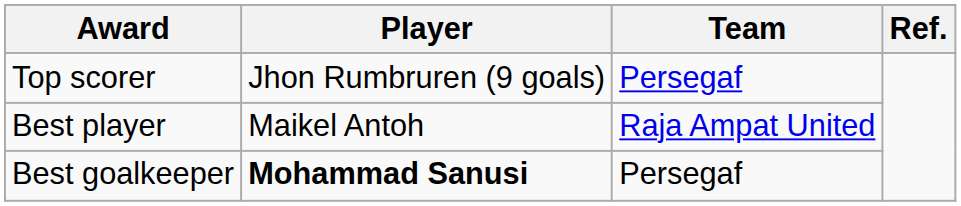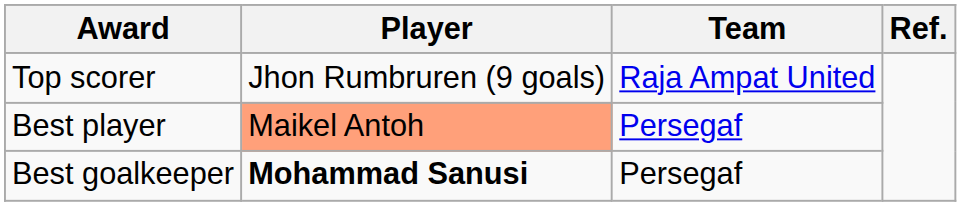Top scorer | Team: Persegaf -> Raja Ampat United
Best player | Player: no background -> lightsalmon background
Best player | Team: Raja Ampat United -> Persegaf
